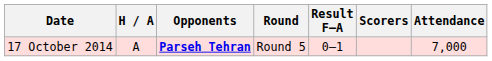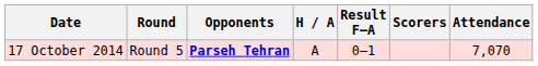columns swapped: Round <-> H / A
17 October 2014 | Attendance: 7,000 -> 7,070
